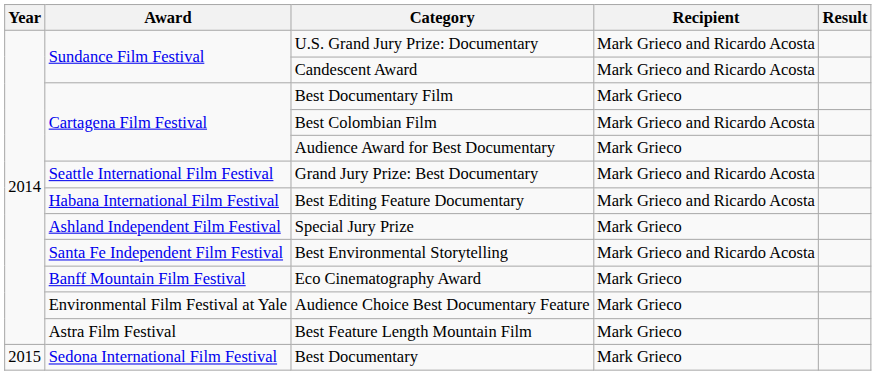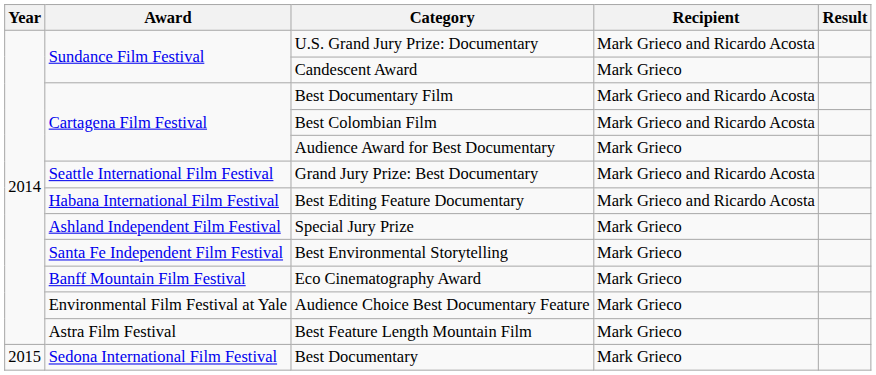Candescent Award | Recipient: Mark Grieco and Ricardo Acosta -> Mark Grieco
Best Documentary Film | Recipient: Mark Grieco -> Mark Grieco and Ricardo Acosta
Best Environmental Storytelling | Recipient: Mark Grieco and Ricardo Acosta -> Mark Grieco
